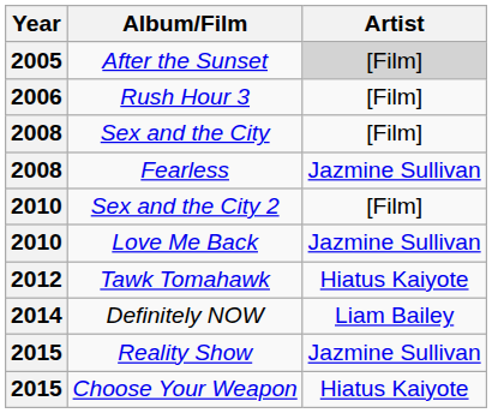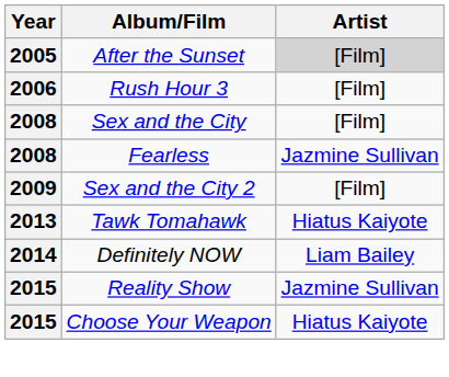Sex and the City 2 | Year: 2010 -> 2009
- row: 2010 | Love Me Back | Jazmine Sullivan
Tawk Tomahawk | Year: 2012 -> 2013
